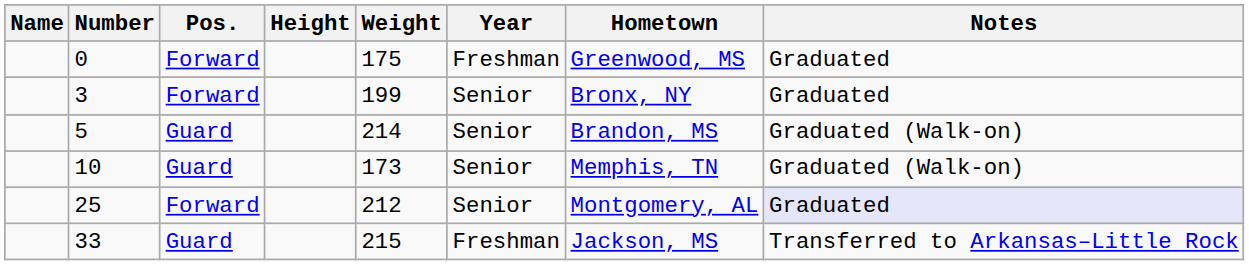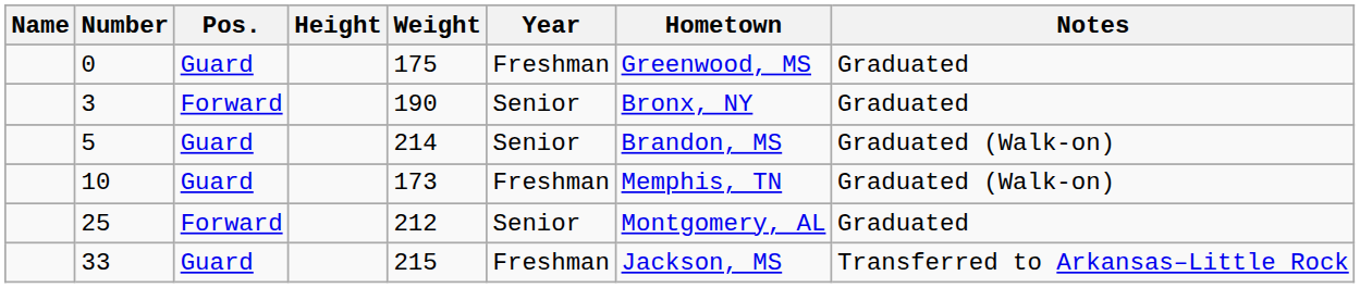0 | Pos.: Forward -> Guard
3 | Weight: 199 -> 190
10 | Year: Senior -> Freshman
25 | Notes: lavender background -> no background
